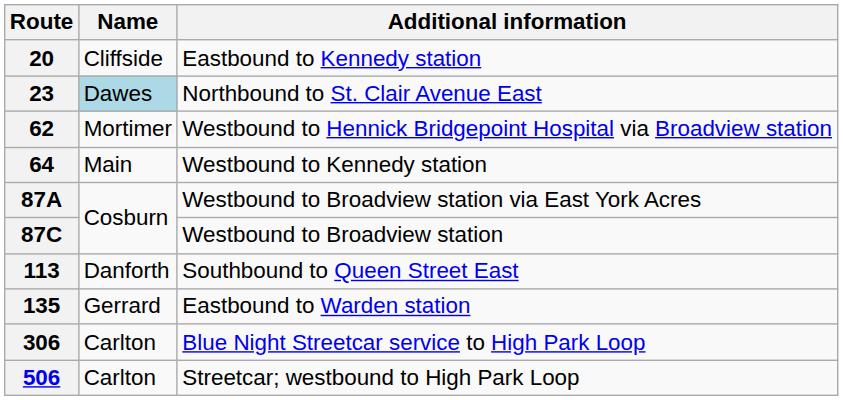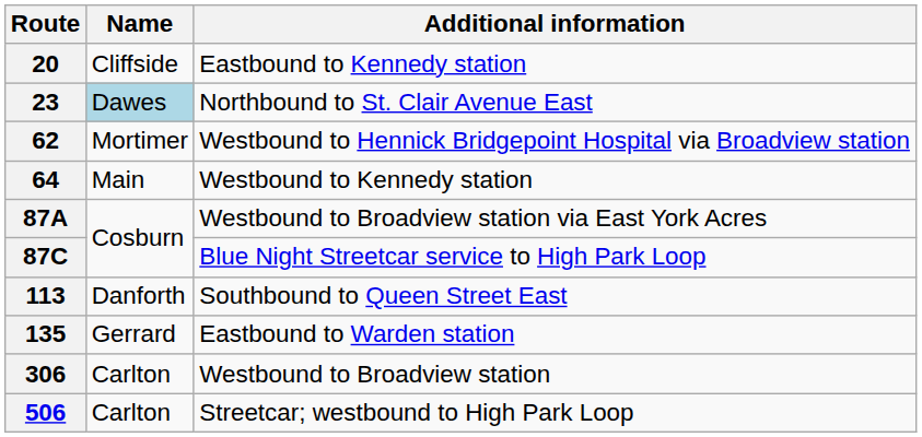87C | Additional information: Westbound to Broadview station -> Blue Night Streetcar service to High Park Loop
306 | Additional information: Blue Night Streetcar service to High Park Loop -> Westbound to Broadview station
